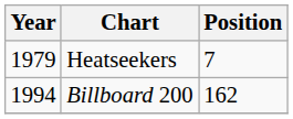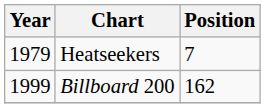Billboard 200 | Year: 1994 -> 1999
